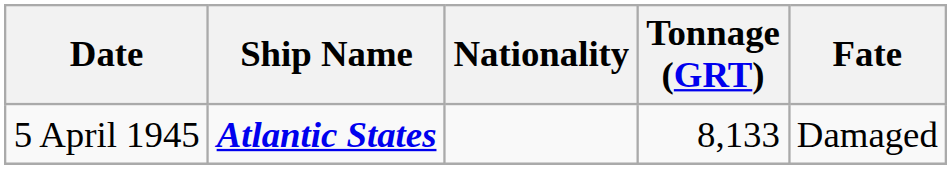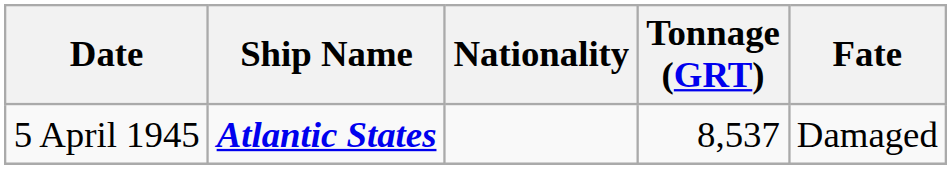5 April 1945 | Tonnage (GRT): 8,133 -> 8,537
